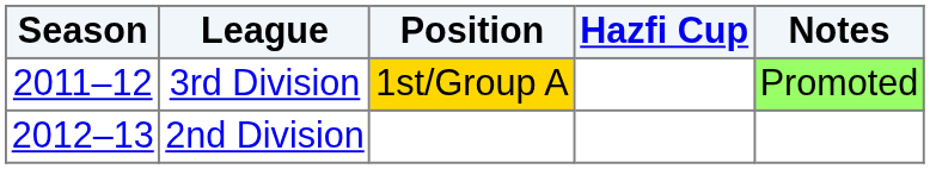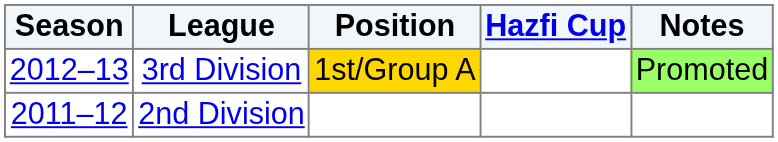3rd Division | Season: 2011–12 -> 2012–13
2nd Division | Season: 2012–13 -> 2011–12
